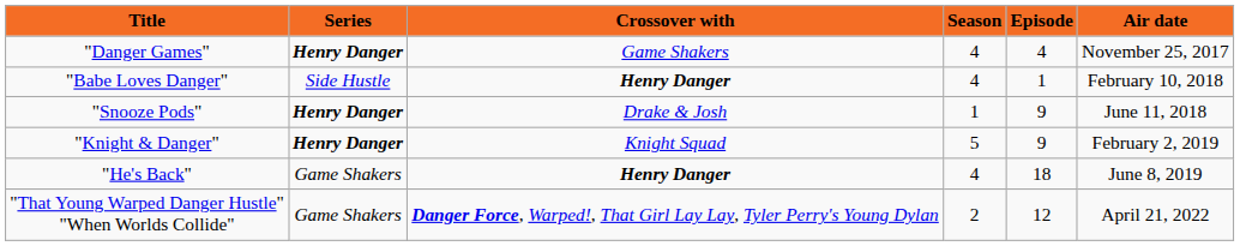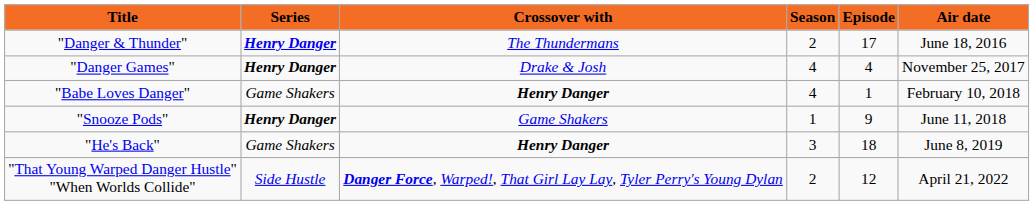+ row: "Danger & Thunder" | Henry Danger | The Thundermans | 2 | 17 | June 18, 2016
"Danger Games" | Crossover with: Game Shakers -> Drake & Josh
"Babe Loves Danger" | Series: Side Hustle -> Game Shakers
"Snooze Pods" | Crossover with: Drake & Josh -> Game Shakers
- row: "Knight & Danger" | Henry Danger | Knight Squad | 5 | 9 | February 2, 2019
"He's Back" | Season: 4 -> 3
"That Young Warped Danger Hustle" "When Worlds Collide" | Series: Game Shakers -> Side Hustle
